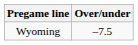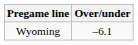Wyoming | Over/under: –7.5 -> –6.1
